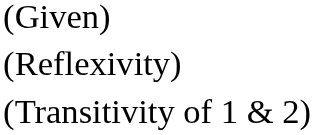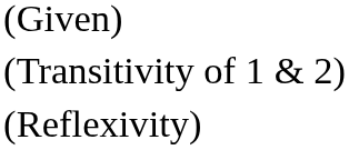rows swapped: (Reflexivity) <-> (Transitivity of 1 & 2)
